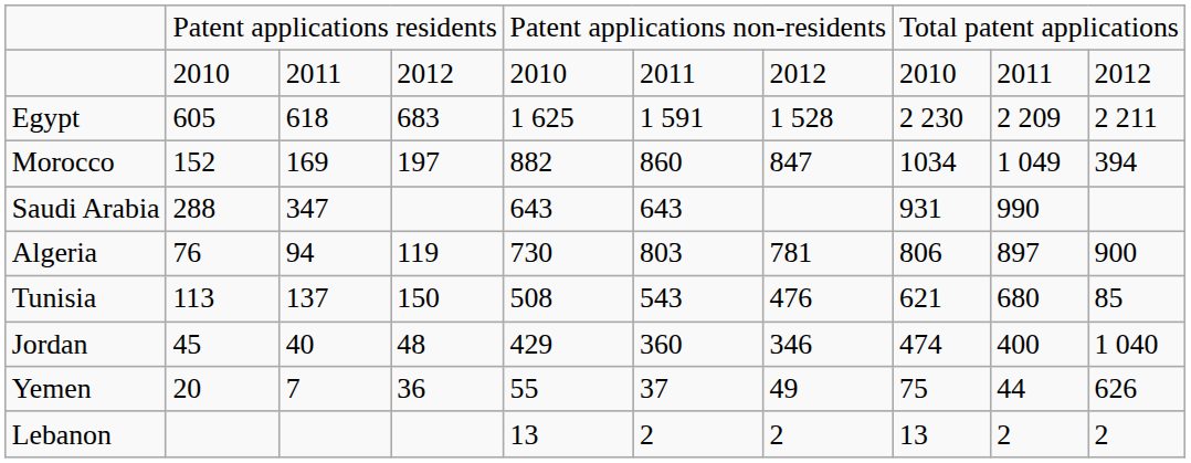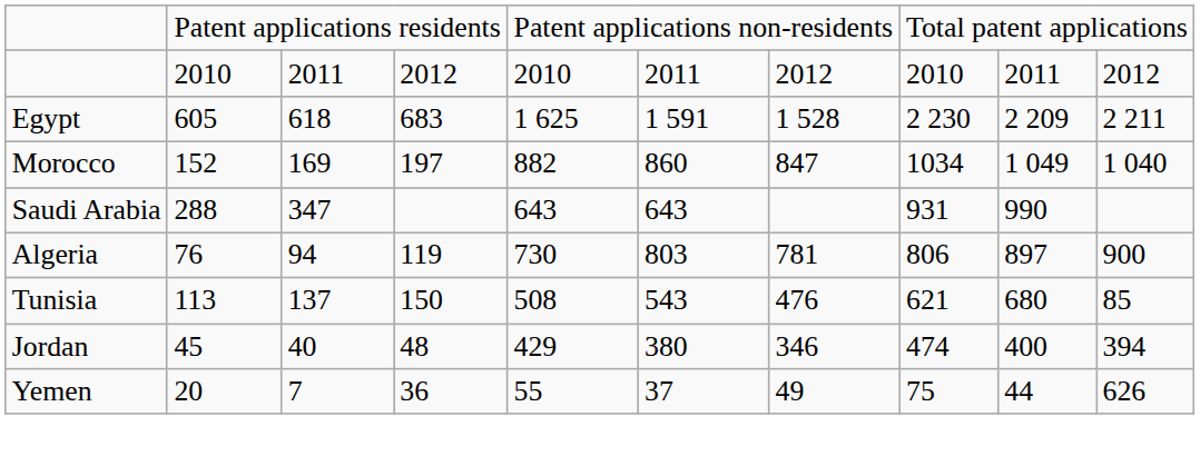Morocco | column 10: 394 -> 1 040
Jordan | column 6: 360 -> 380
Jordan | column 10: 1 040 -> 394
- row: Lebanon | 13 | 2 | 2 | 13 | 2 | 2
